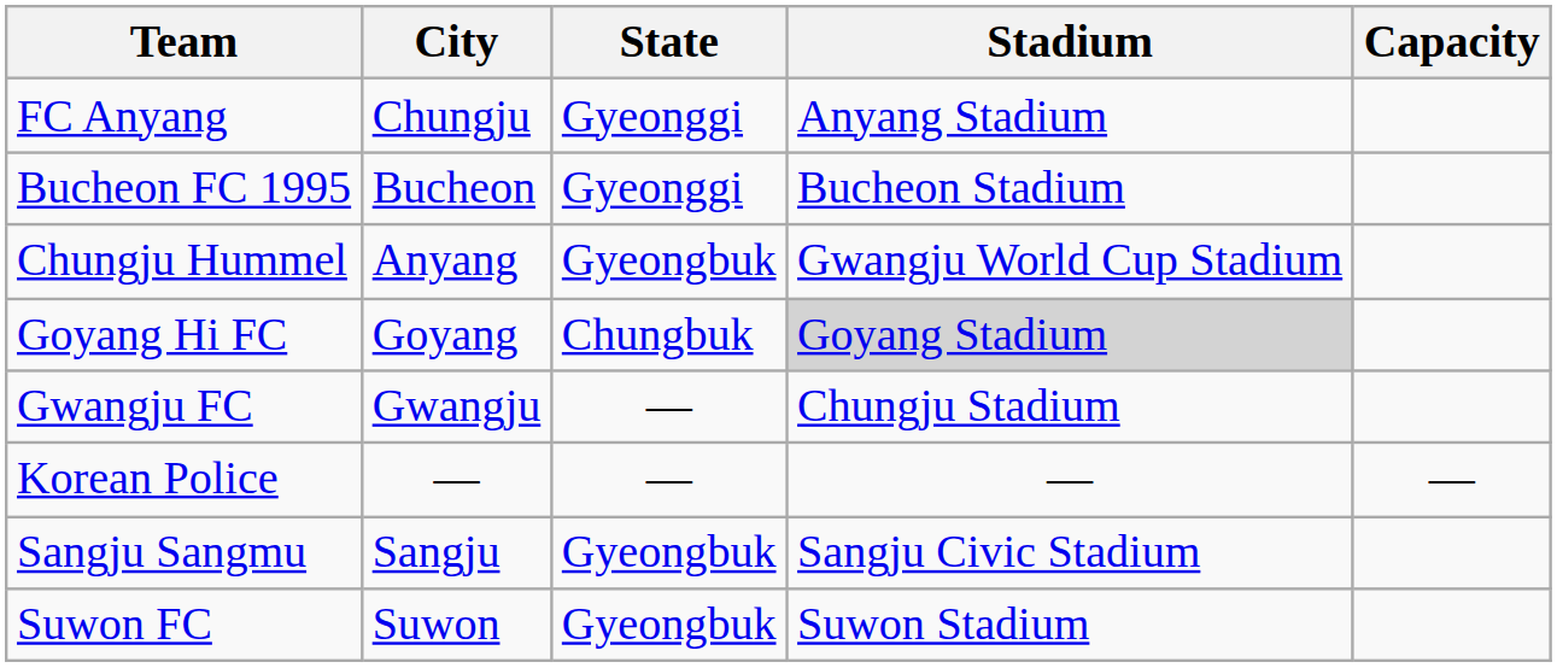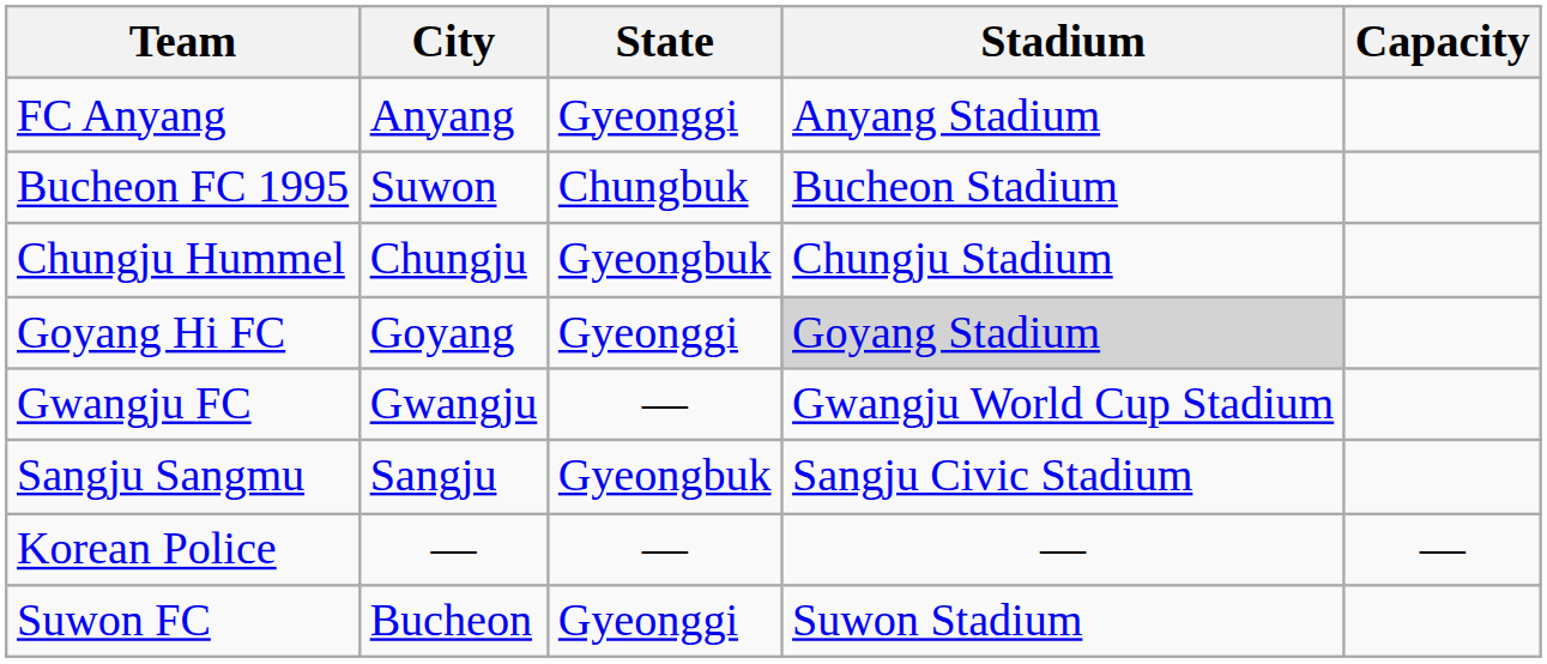FC Anyang | City: Chungju -> Anyang
Bucheon FC 1995 | City: Bucheon -> Suwon
Bucheon FC 1995 | State: Gyeonggi -> Chungbuk
Chungju Hummel | City: Anyang -> Chungju
Chungju Hummel | Stadium: Gwangju World Cup Stadium -> Chungju Stadium
Goyang Hi FC | State: Chungbuk -> Gyeonggi
Gwangju FC | Stadium: Chungju Stadium -> Gwangju World Cup Stadium
rows swapped: Korean Police <-> Sangju Sangmu
Suwon FC | City: Suwon -> Bucheon
Suwon FC | State: Gyeongbuk -> Gyeonggi
